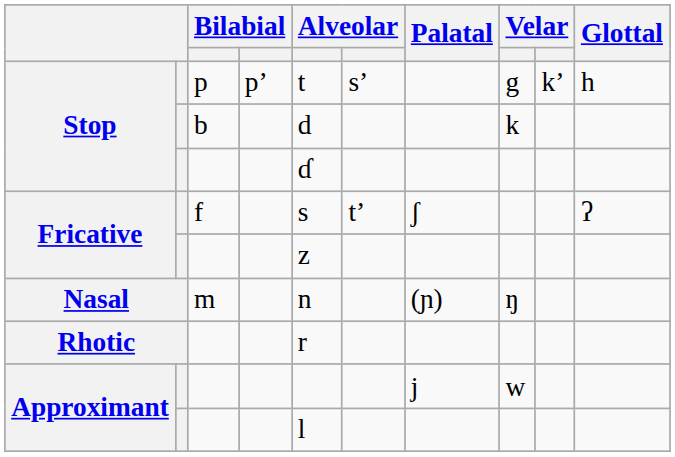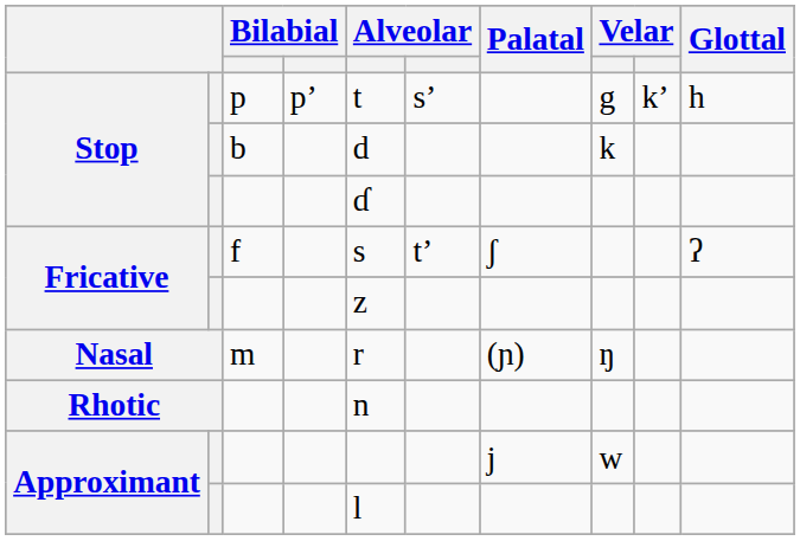Nasal | column 5: n -> r
Rhotic | column 5: r -> n
